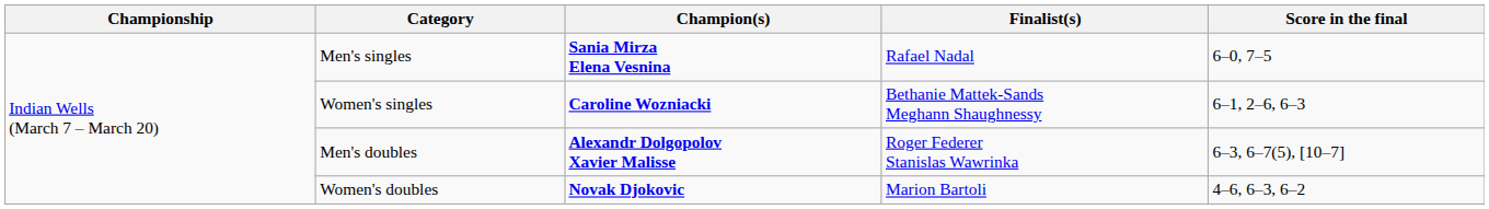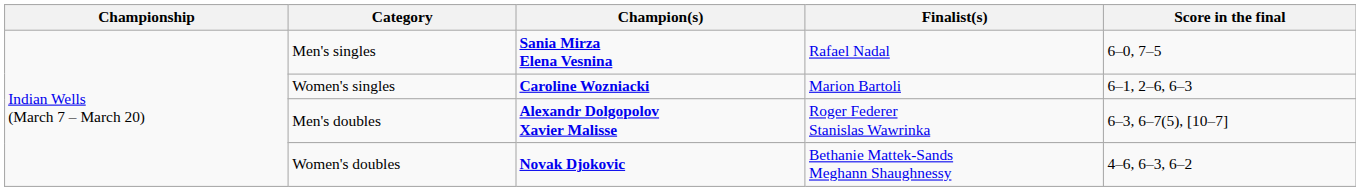Women's singles | Finalist(s): Bethanie Mattek-Sands Meghann Shaughnessy -> Marion Bartoli
Women's doubles | Finalist(s): Marion Bartoli -> Bethanie Mattek-Sands Meghann Shaughnessy
